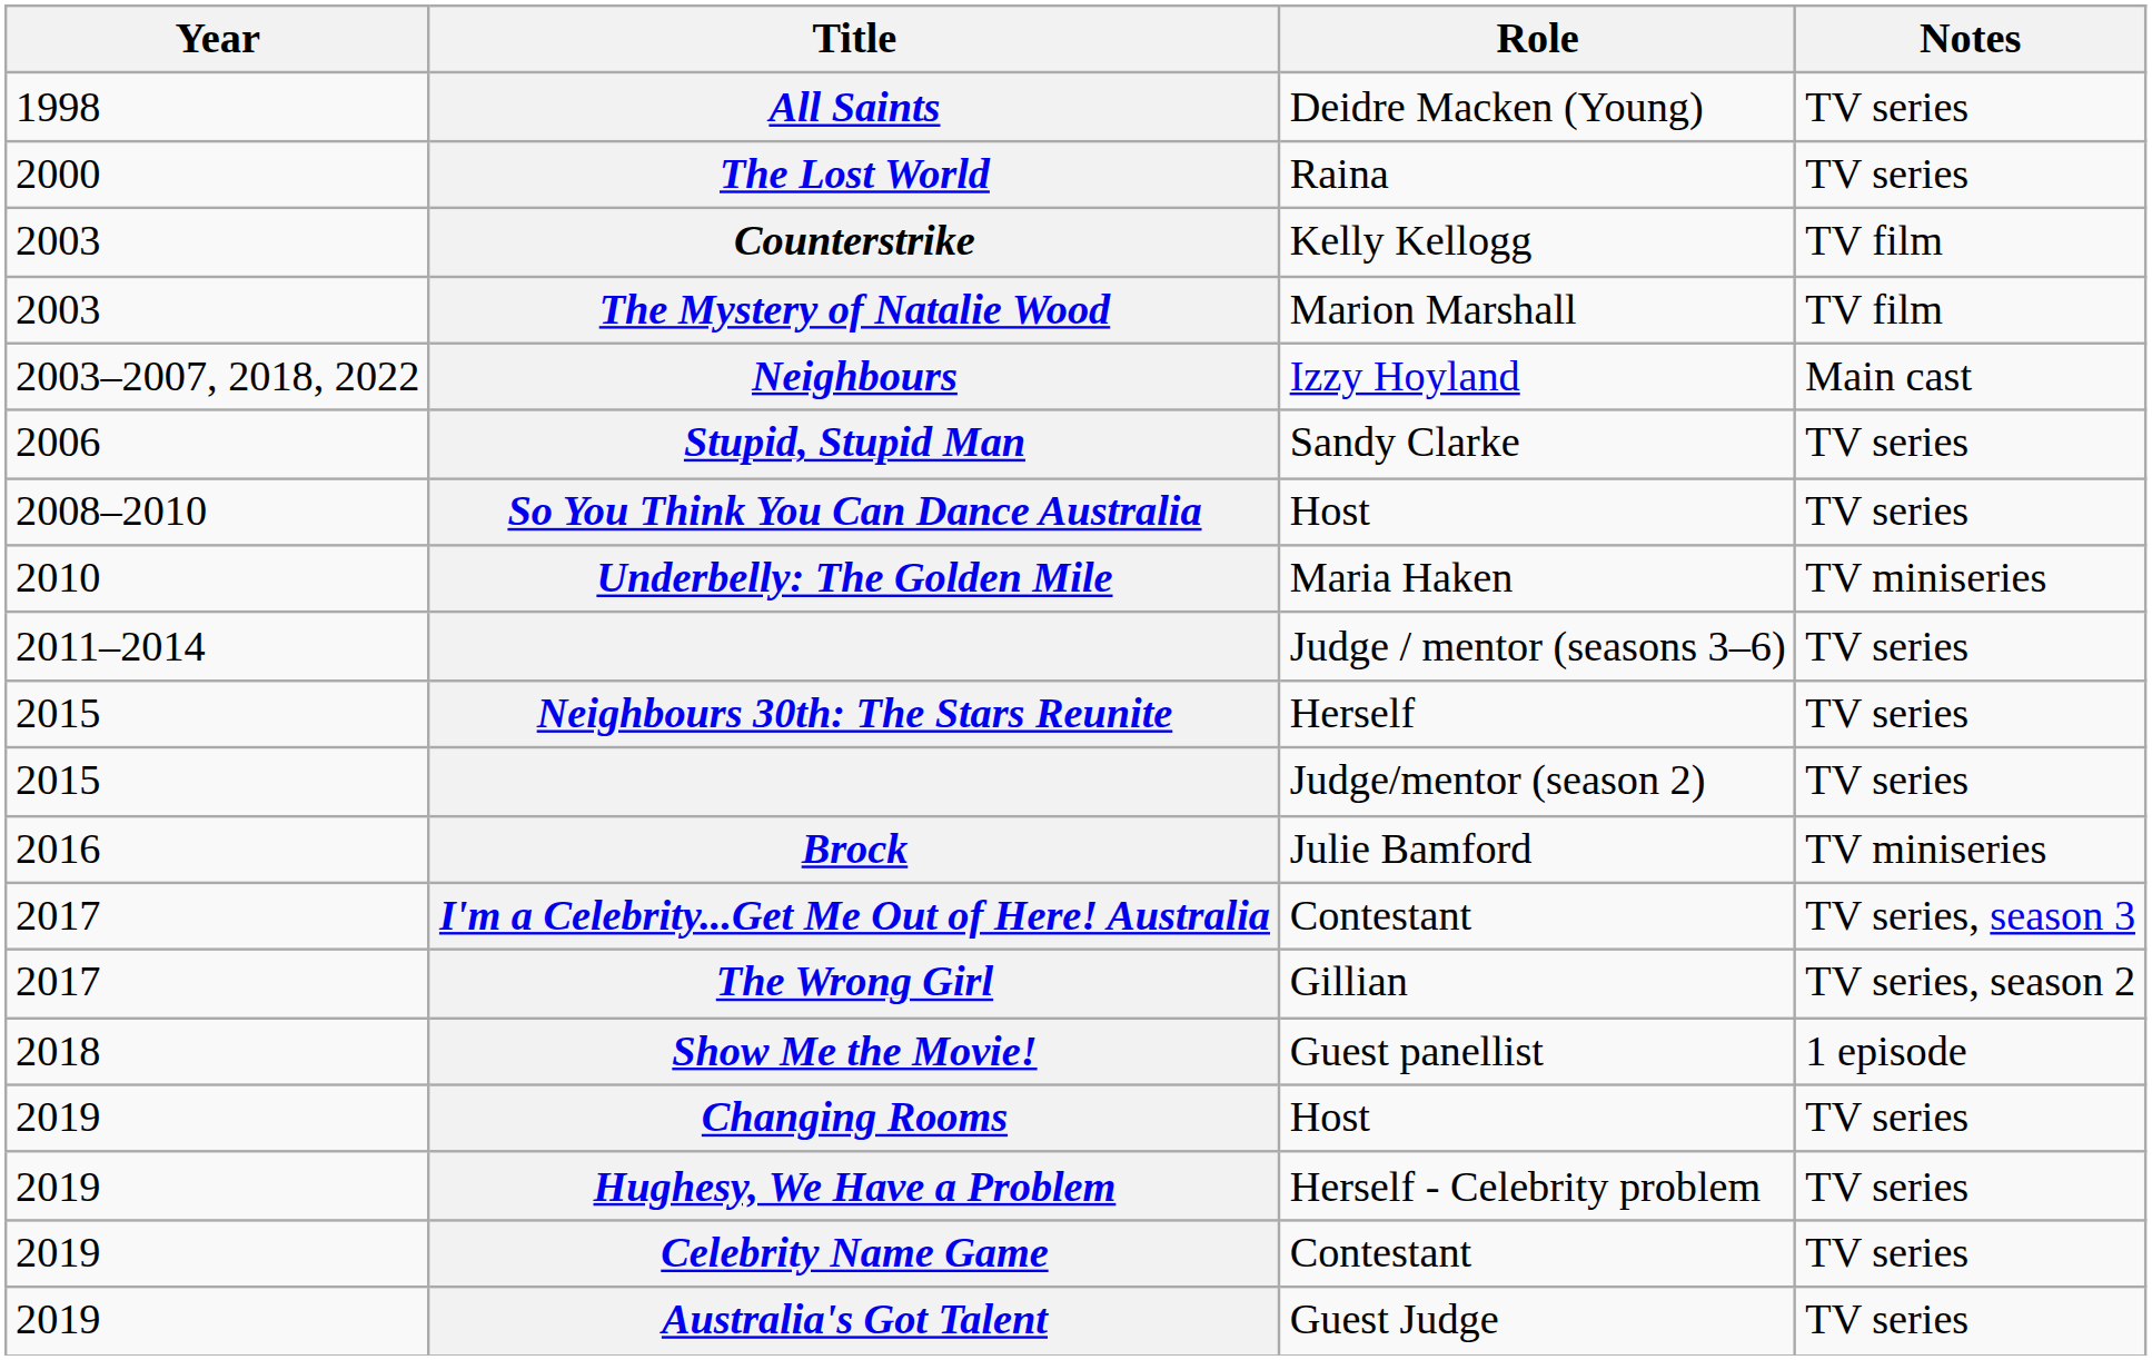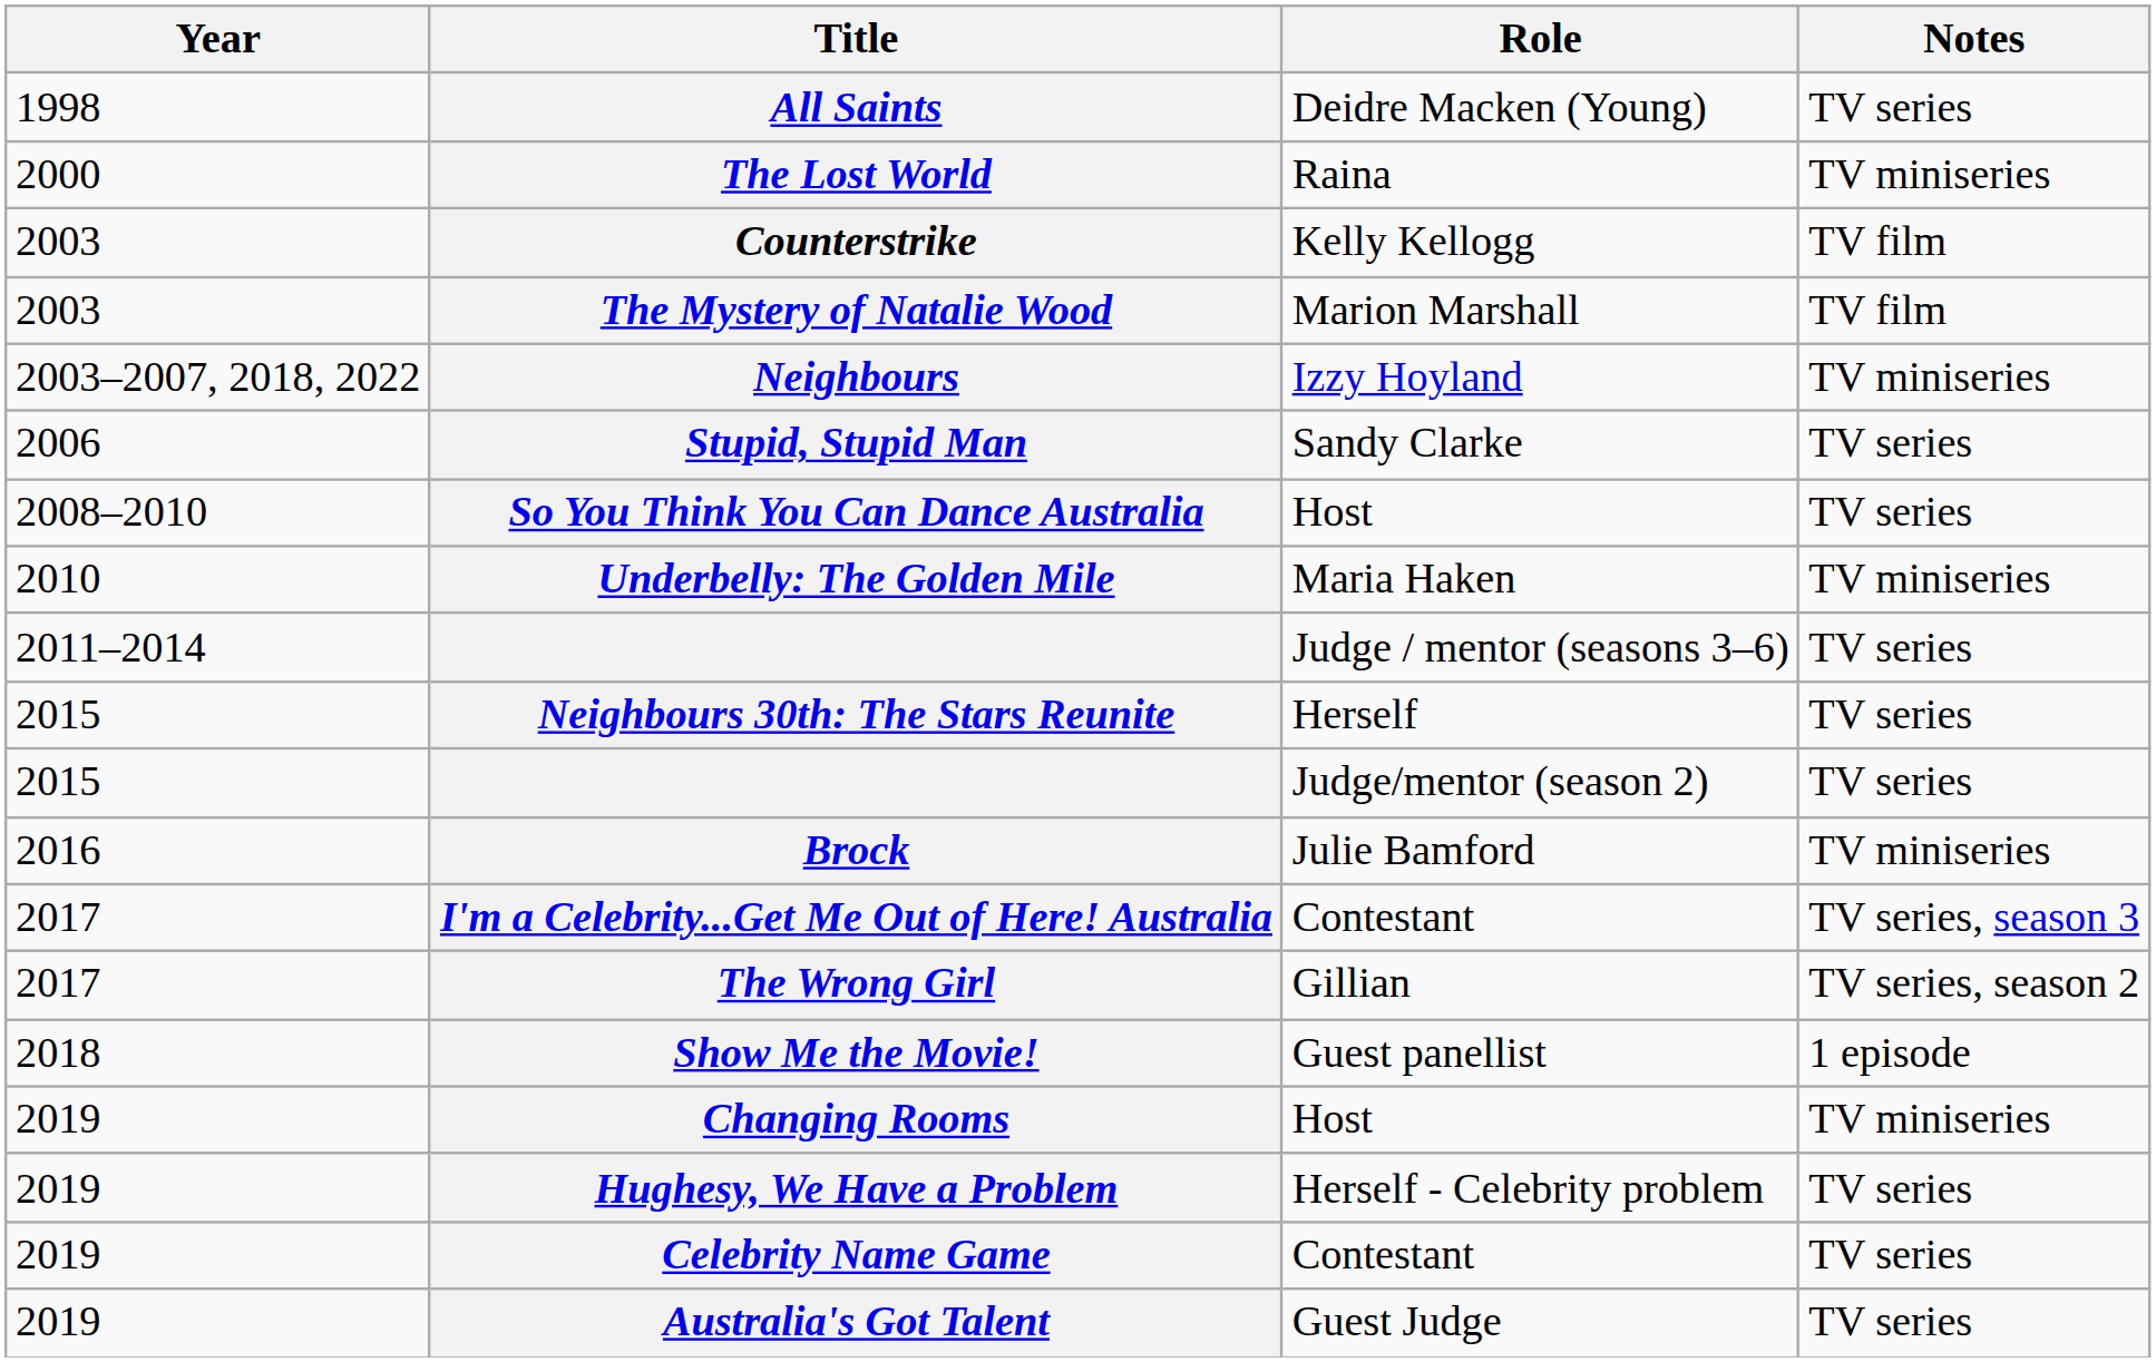The Lost World | Notes: TV series -> TV miniseries
Neighbours | Notes: Main cast -> TV miniseries
Changing Rooms | Notes: TV series -> TV miniseries
